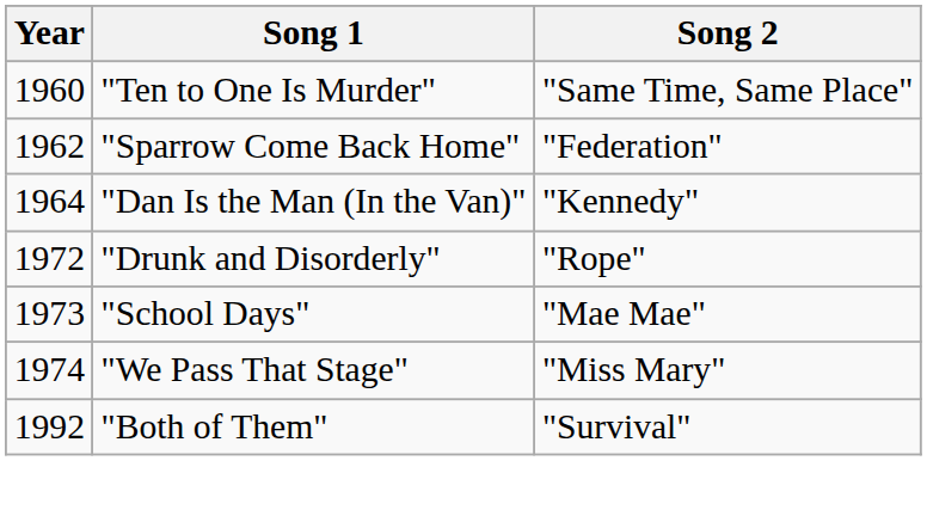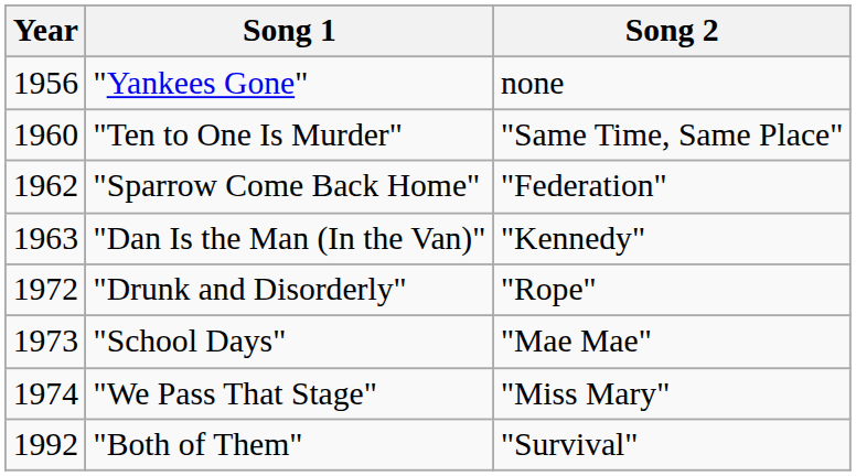+ row: 1956 | "Yankees Gone" | none
"Dan Is the Man (In the Van)" | Year: 1964 -> 1963
